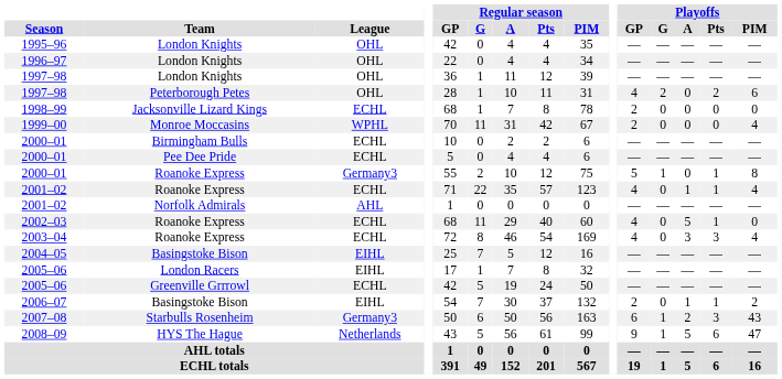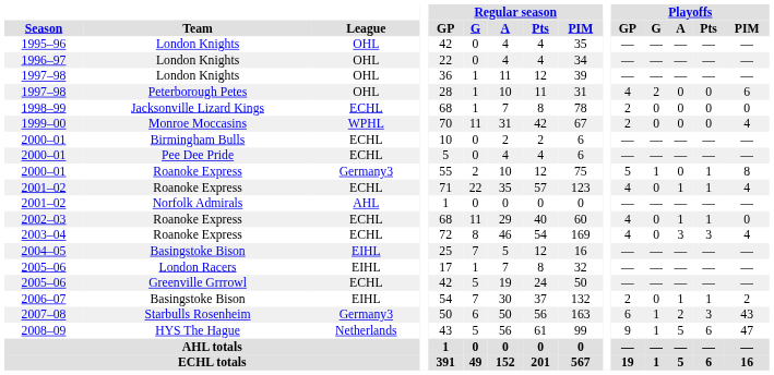1997–98 / Peterborough Petes | Playoffs / Pts: 2 -> 0
2002–03 | Playoffs / A: 5 -> 1
